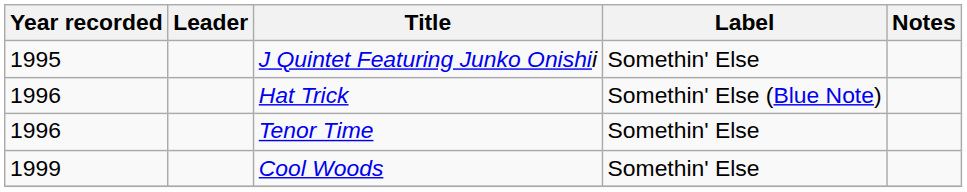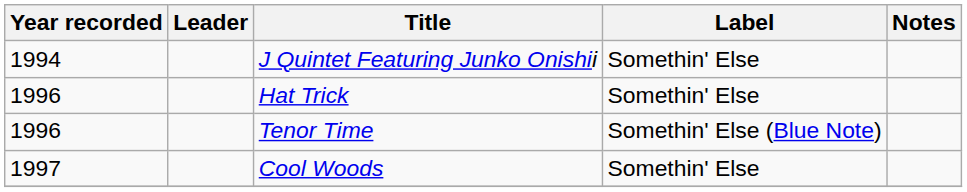J Quintet Featuring Junko Onishii | Year recorded: 1995 -> 1994
Hat Trick | Label: Somethin' Else (Blue Note) -> Somethin' Else
Tenor Time | Label: Somethin' Else -> Somethin' Else (Blue Note)
Cool Woods | Year recorded: 1999 -> 1997
